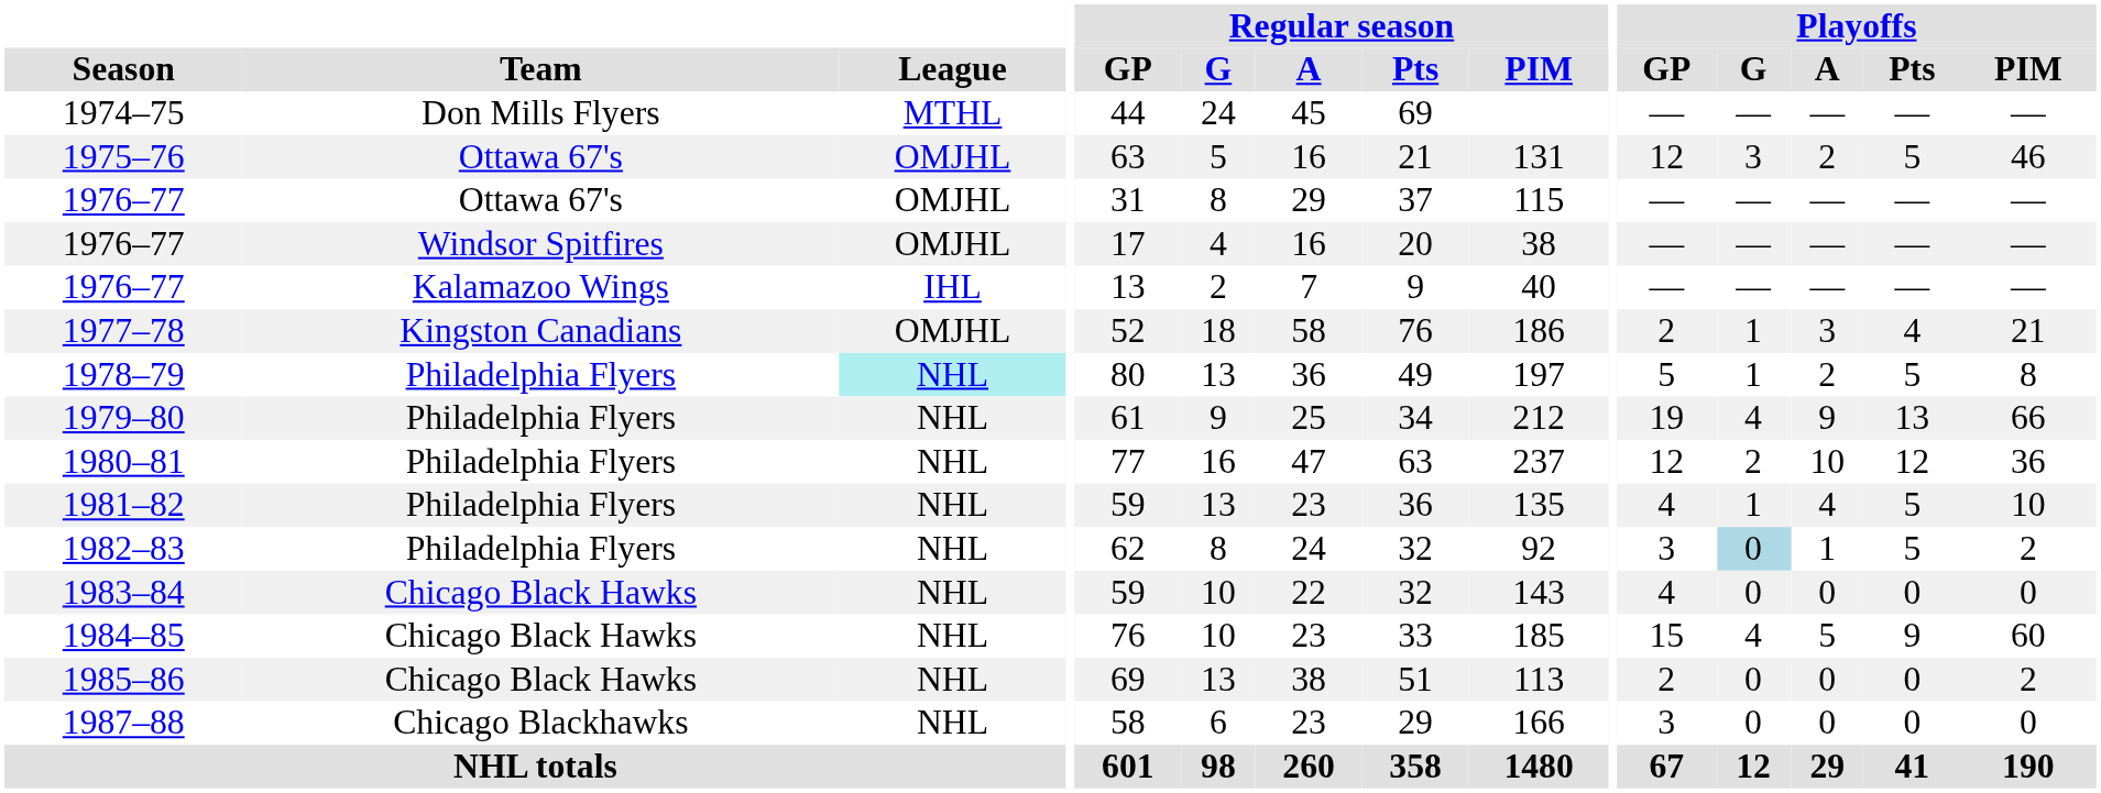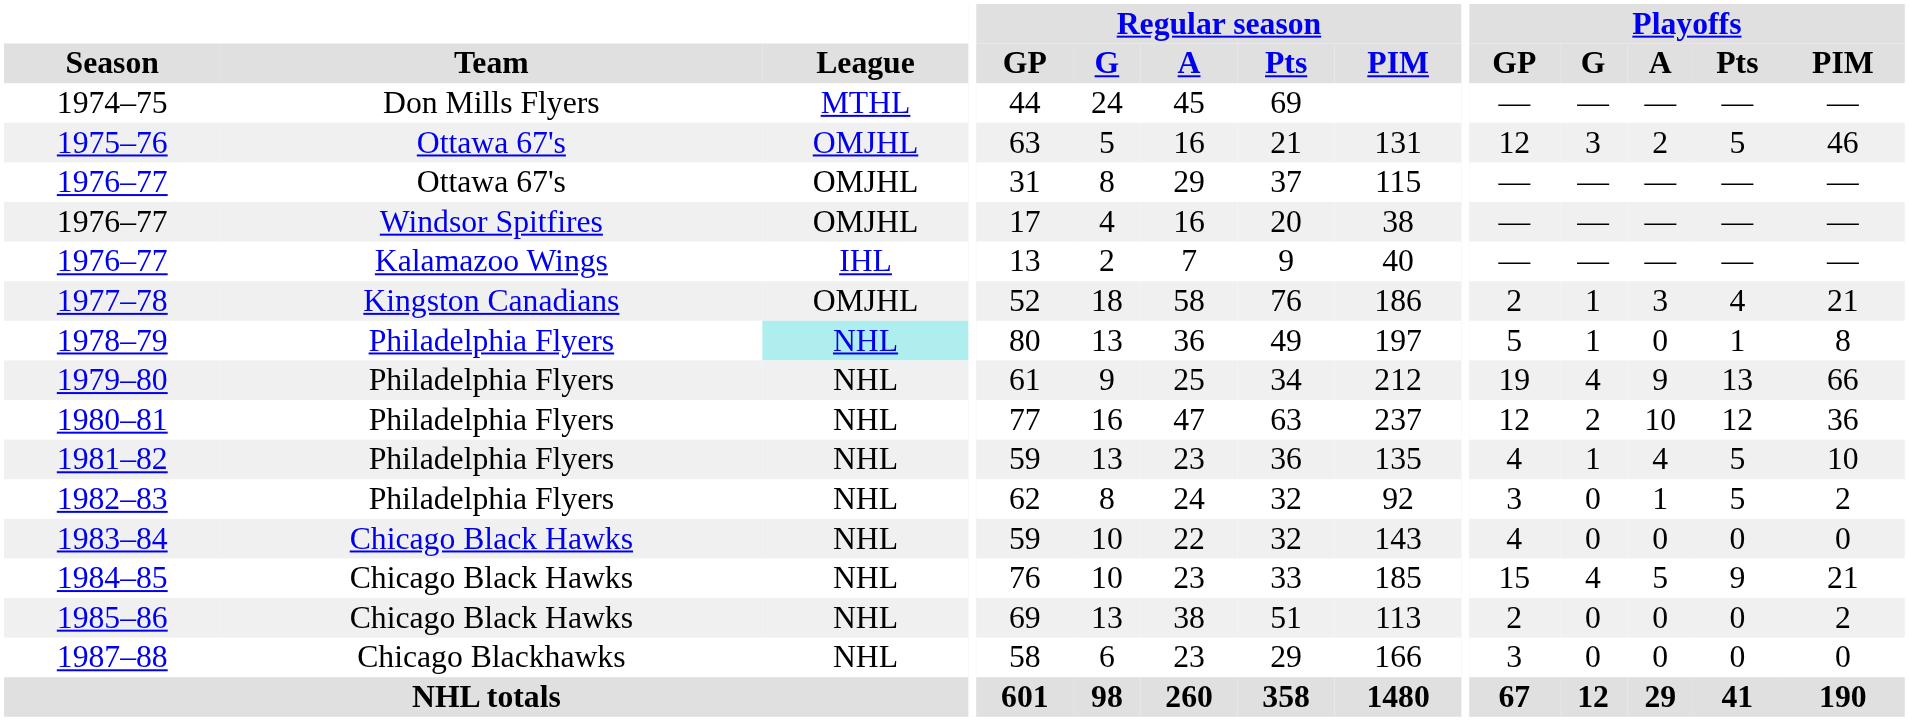1978–79 | Playoffs / A: 2 -> 0
1978–79 | Playoffs / Pts: 5 -> 1
1982–83 | Playoffs / G: lightblue background -> no background
1984–85 | Playoffs / PIM: 60 -> 21
